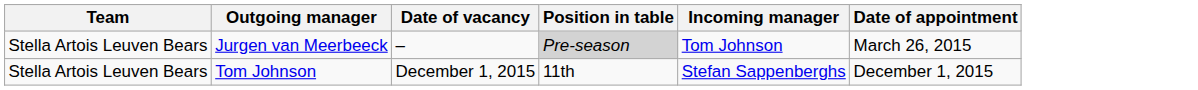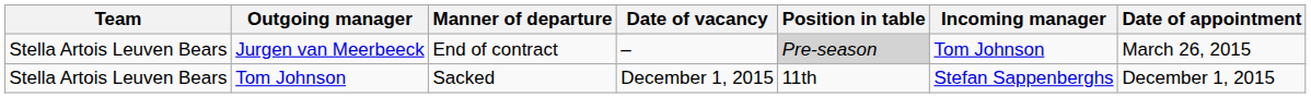+ column: Manner of departure | End of contract | Sacked
